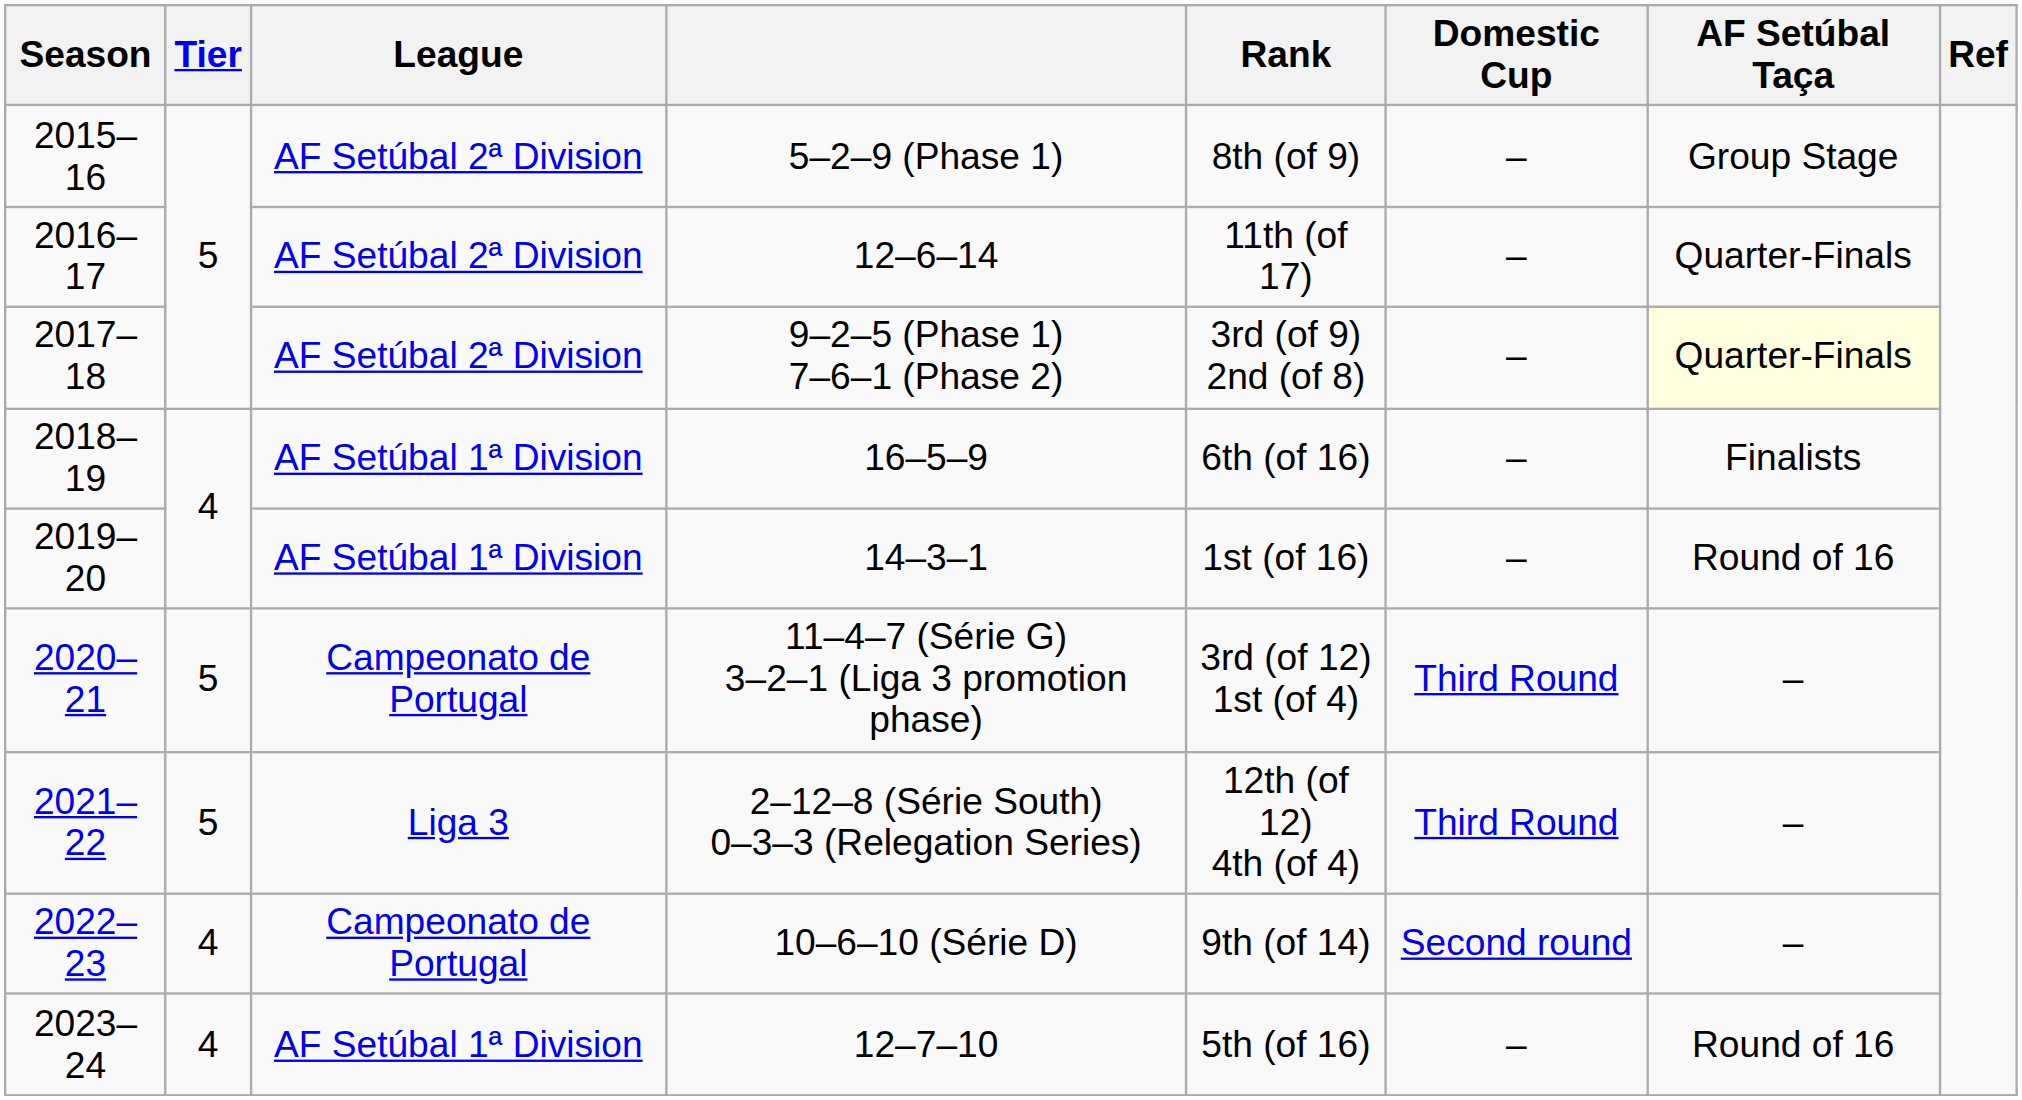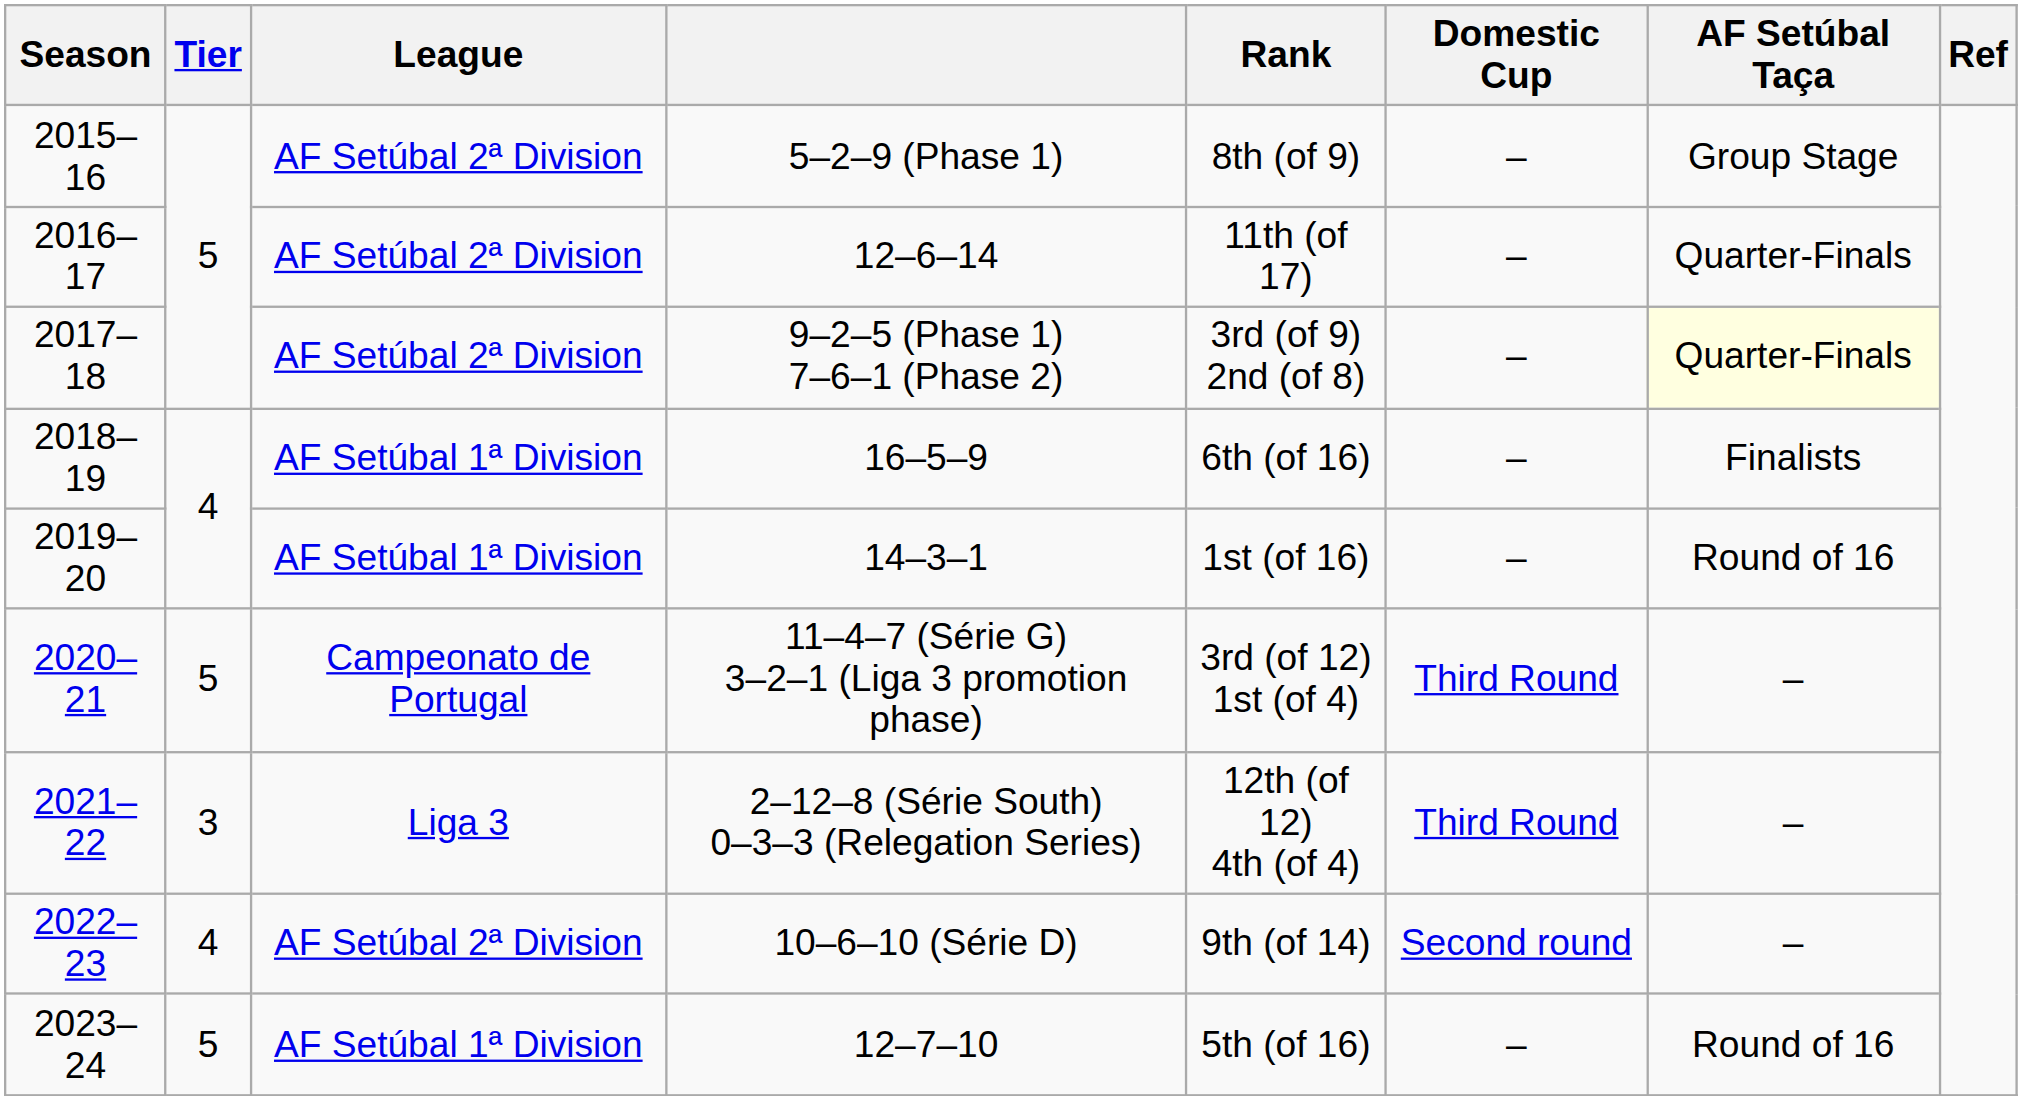2–12–8 (Série South) 0–3–3 (Relegation Series) | Tier: 5 -> 3
10–6–10 (Série D) | League: Campeonato de Portugal -> AF Setúbal 2ª Division
12–7–10 | Tier: 4 -> 5
